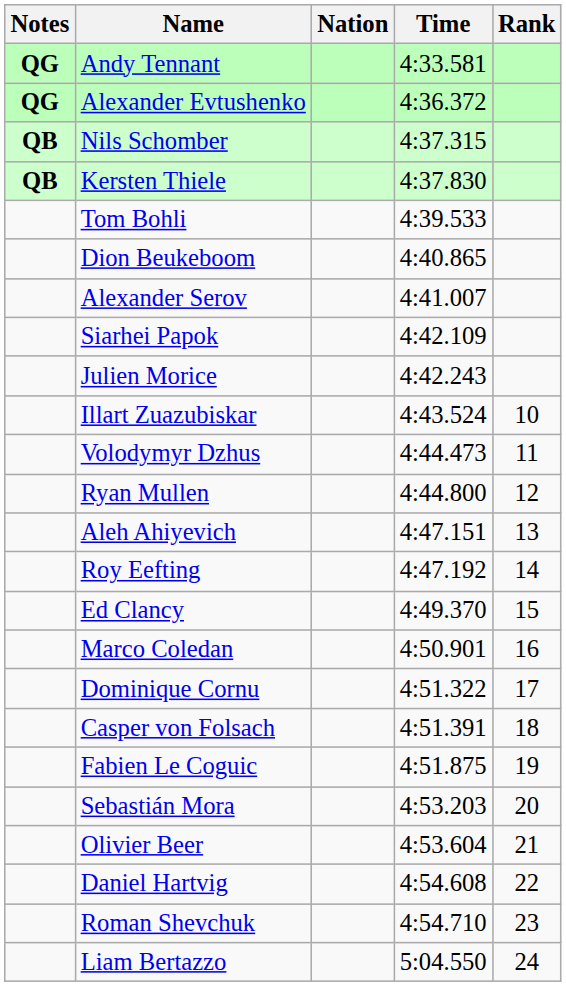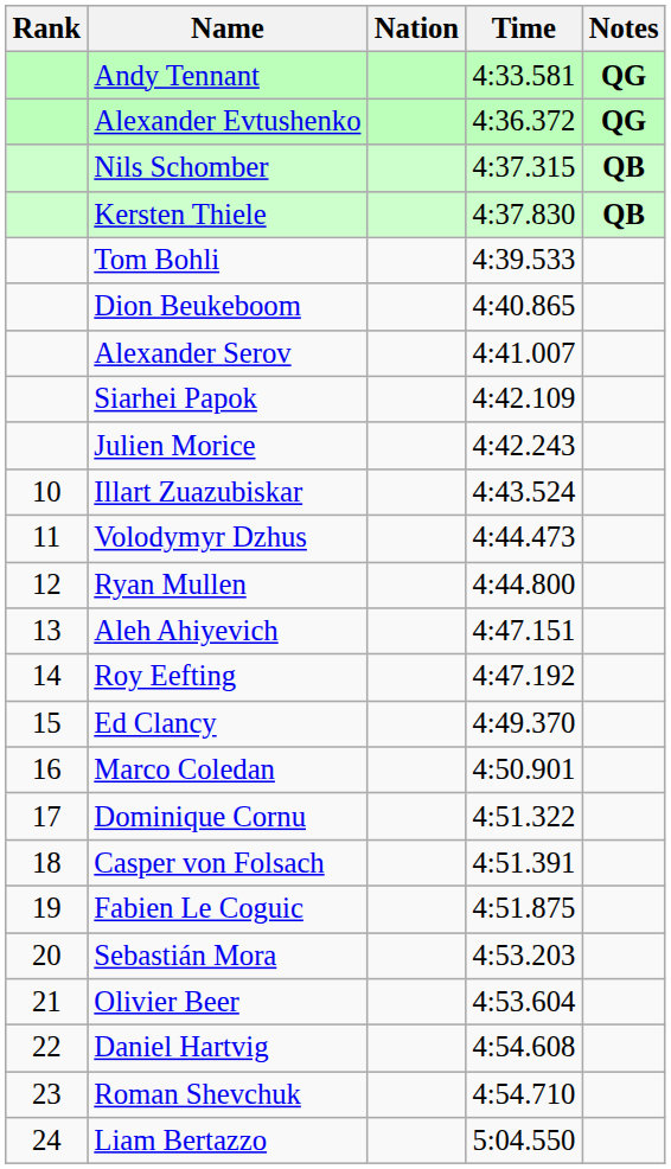columns swapped: Rank <-> Notes
